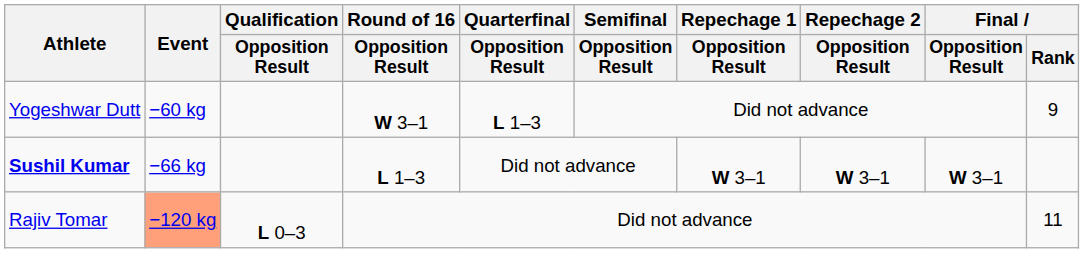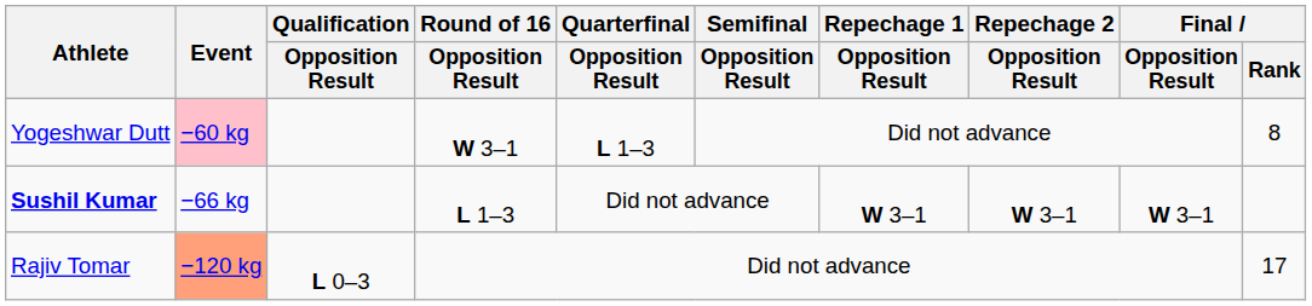Yogeshwar Dutt | Event: no background -> pink background
Yogeshwar Dutt | Final / Rank: 9 -> 8
Rajiv Tomar | Final / Rank: 11 -> 17
